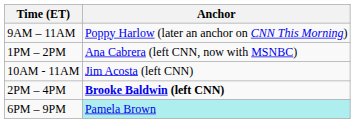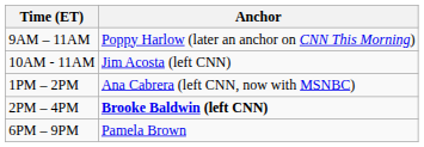rows swapped: 10AM - 11AM <-> 1PM – 2PM
6PM – 9PM | Anchor: paleturquoise background -> no background
